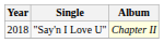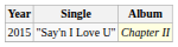"Say'n I Love U" | Year: 2018 -> 2015
